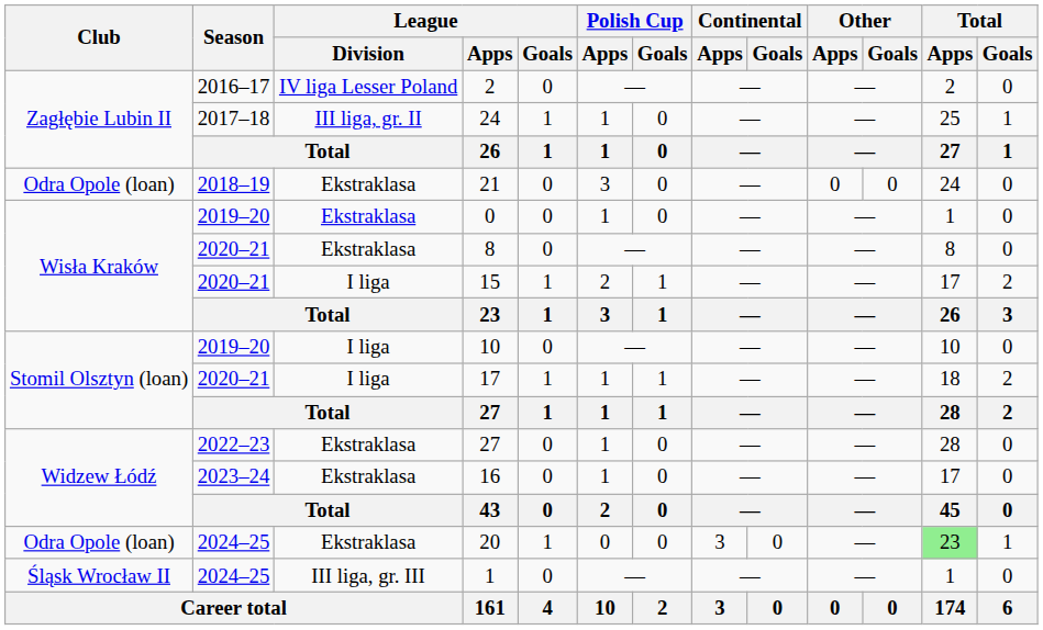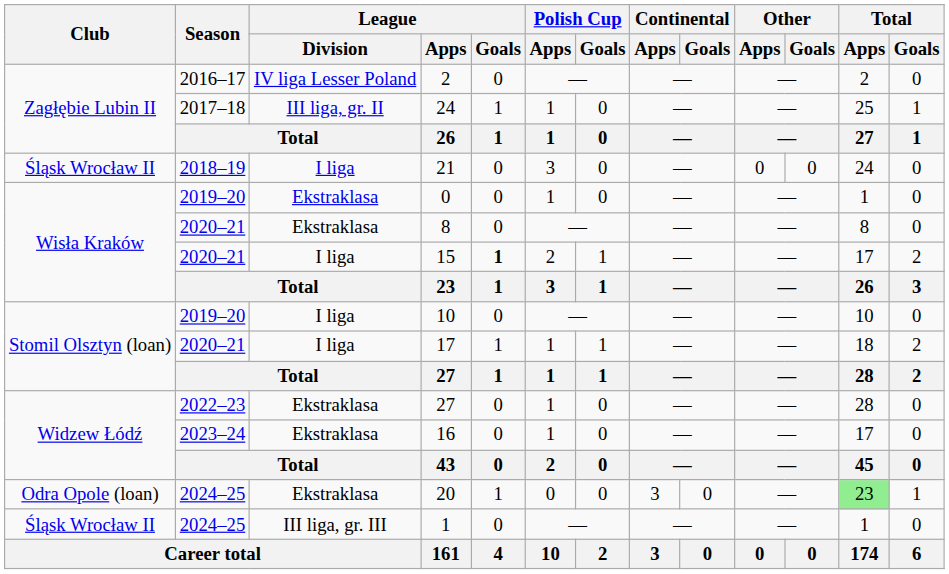21 | Club: Odra Opole (loan) -> Śląsk Wrocław II
21 | League / Division: Ekstraklasa -> I liga
15 | League / Goals: normal -> bold
